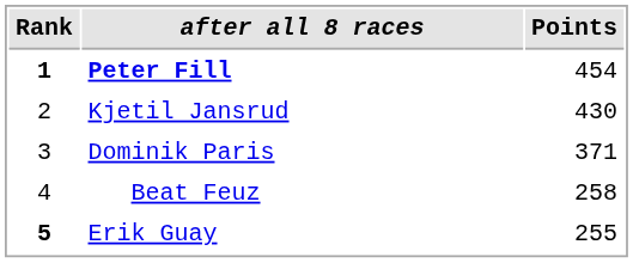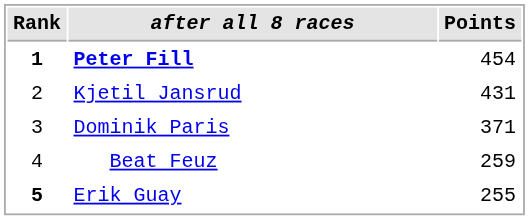Kjetil Jansrud | Points: 430 -> 431
Beat Feuz | Points: 258 -> 259
